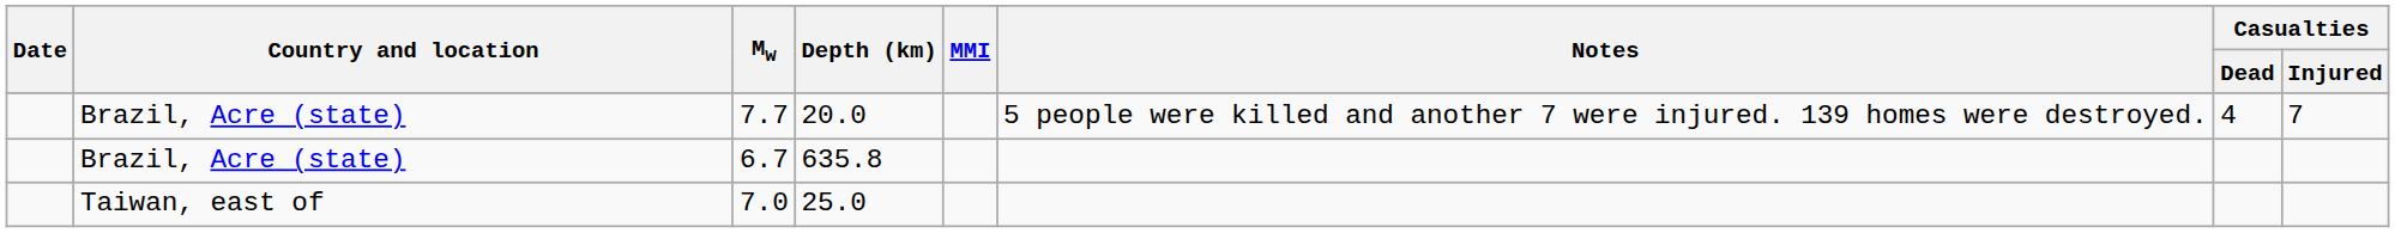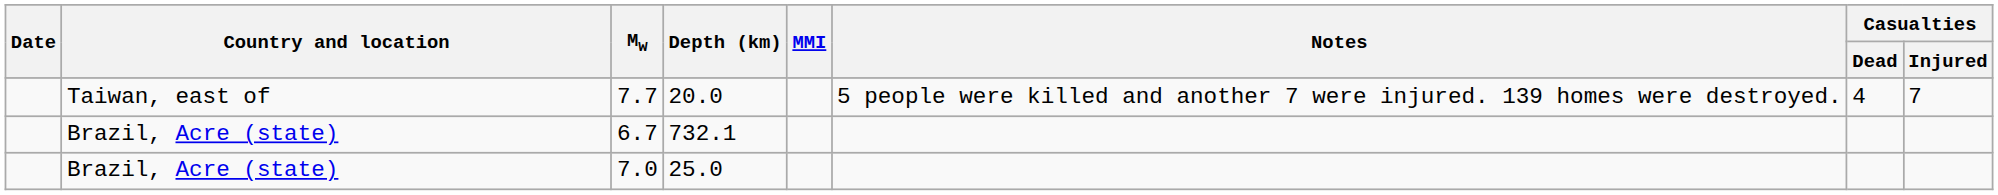7.7 | Country and location: Brazil, Acre (state) -> Taiwan, east of
6.7 | Depth (km): 635.8 -> 732.1
7.0 | Country and location: Taiwan, east of -> Brazil, Acre (state)
